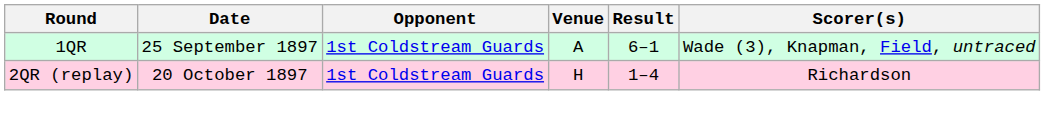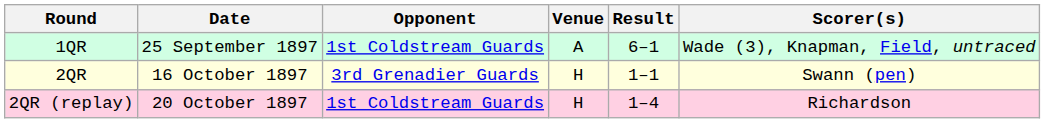+ row: 2QR | 16 October 1897 | 3rd Grenadier Guards | H | 1–1 | Swann (pen)
